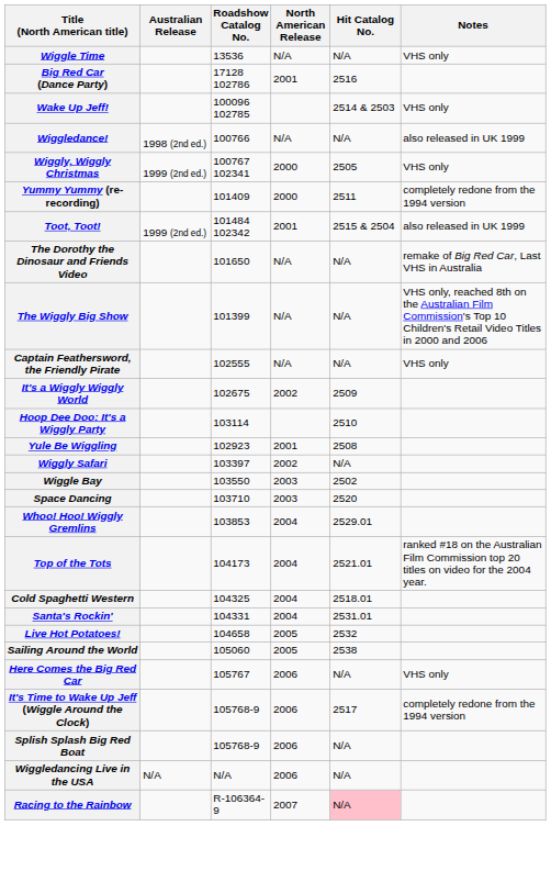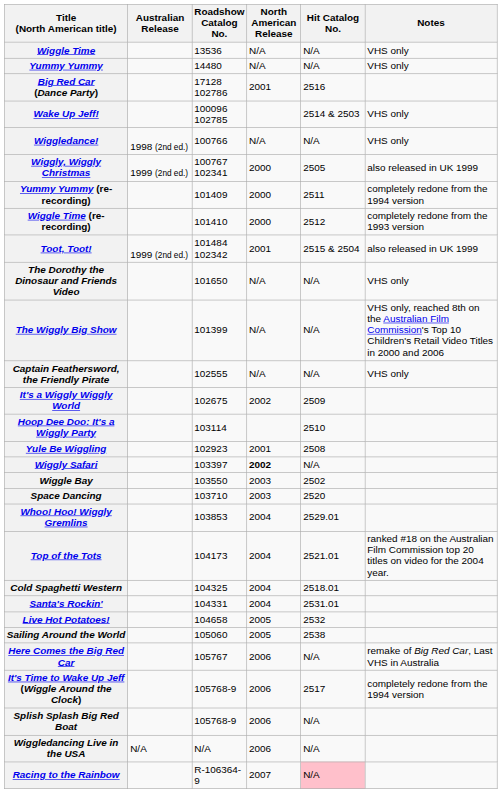+ row: Yummy Yummy | 14480 | N/A | N/A | VHS only
Wiggledance! | Notes: also released in UK 1999 -> VHS only
Wiggly, Wiggly Christmas | Notes: VHS only -> also released in UK 1999
+ row: Wiggle Time (re-recording) | 101410 | 2000 | 2512 | completely redone from the 1993 version
The Dorothy the Dinosaur and Friends Video | Notes: remake of Big Red Car, Last VHS in Australia -> VHS only
Wiggly Safari | North American Release: normal -> bold
Here Comes the Big Red Car | Notes: VHS only -> remake of Big Red Car, Last VHS in Australia
